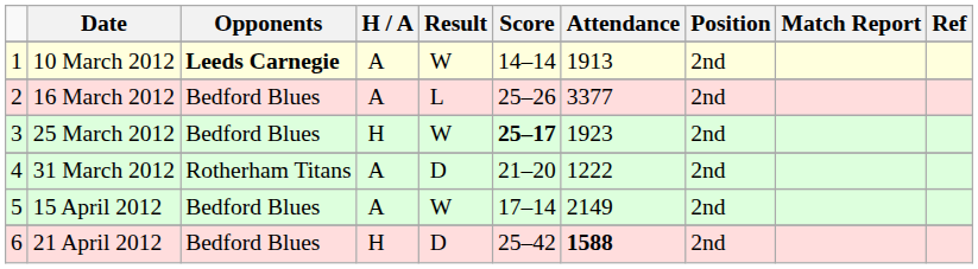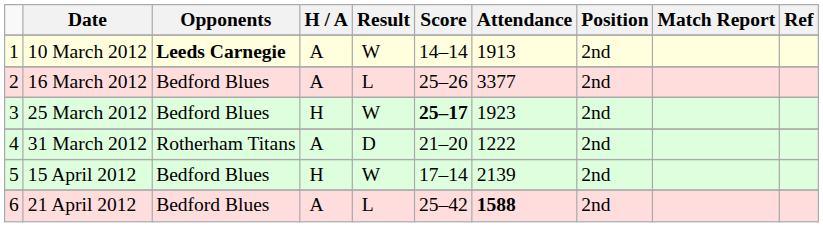15 April 2012 | H / A: A -> H
15 April 2012 | Attendance: 2149 -> 2139
21 April 2012 | H / A: H -> A
21 April 2012 | Result: D -> L
